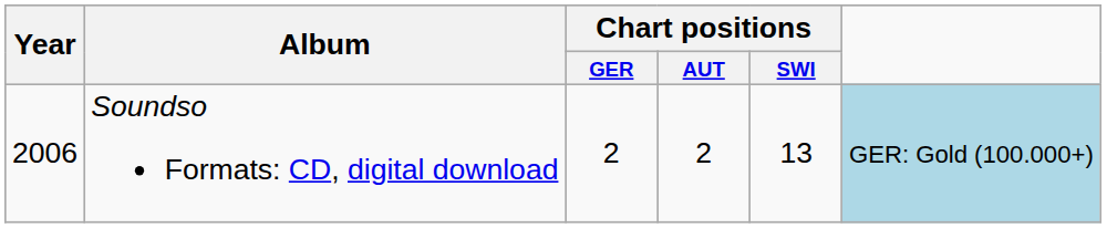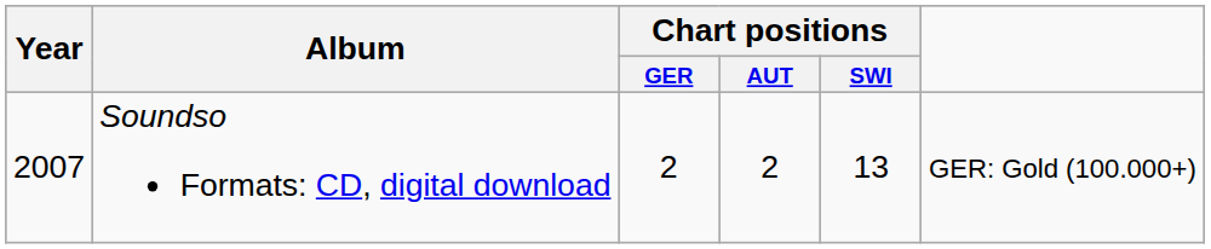Soundso Formats: CD, digital download | Year: 2006 -> 2007
Soundso Formats: CD, digital download | column 6: lightblue background -> no background
